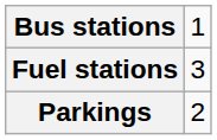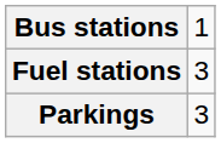Parkings | column 2: 2 -> 3
